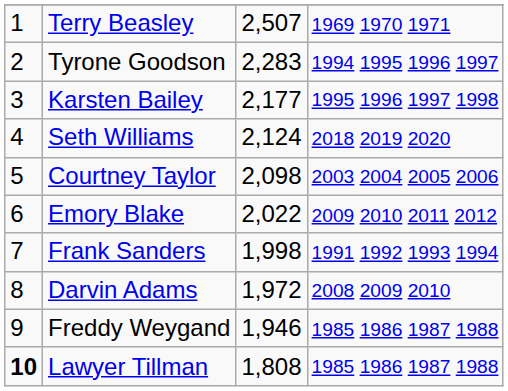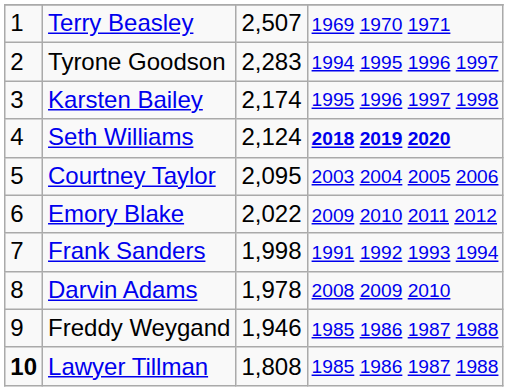Karsten Bailey | column 3: 2,177 -> 2,174
Seth Williams | column 4: normal -> bold
Courtney Taylor | column 3: 2,098 -> 2,095
Darvin Adams | column 3: 1,972 -> 1,978
